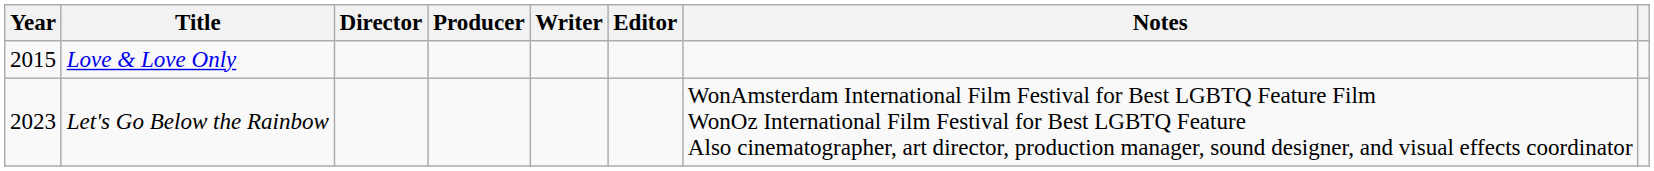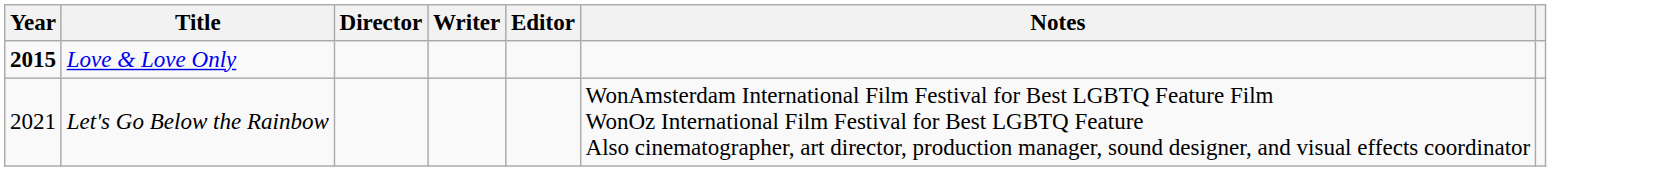- column: Producer
Love & Love Only | Year: normal -> bold
Let's Go Below the Rainbow | Year: 2023 -> 2021
